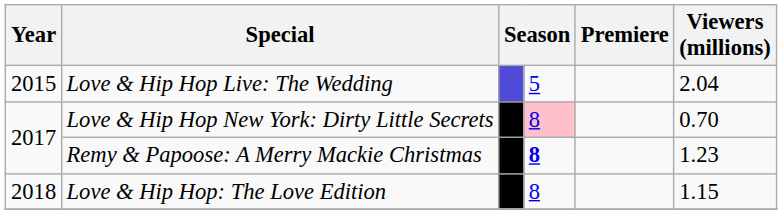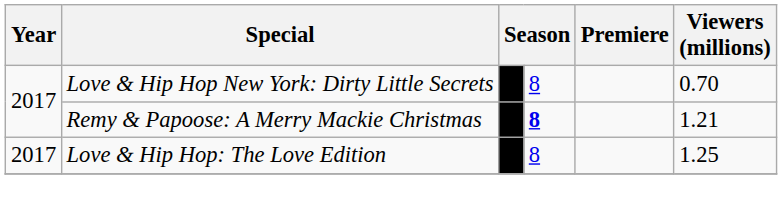- row: 2015 | Love & Hip Hop Live: The Wedding | 5 | 2.04
Love & Hip Hop New York: Dirty Little Secrets | column 4: pink background -> no background
Remy & Papoose: A Merry Mackie Christmas | Viewers (millions): 1.23 -> 1.21
Love & Hip Hop: The Love Edition | Year: 2018 -> 2017
Love & Hip Hop: The Love Edition | Viewers (millions): 1.15 -> 1.25
